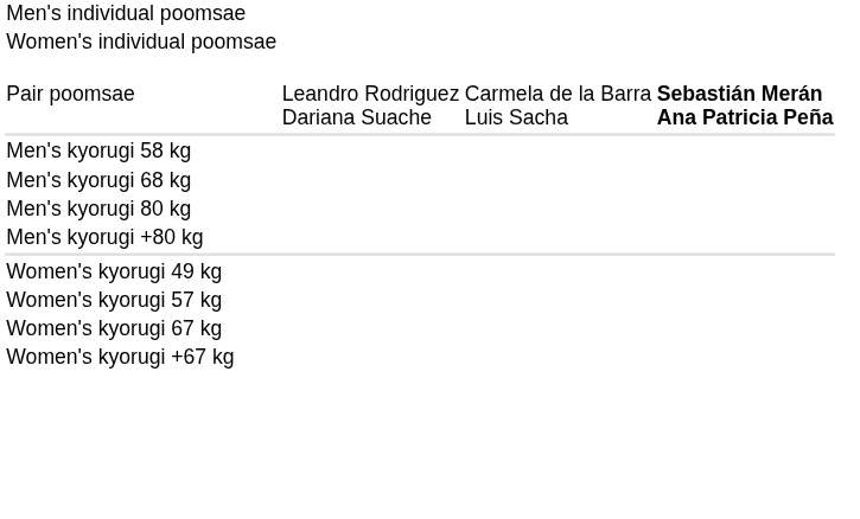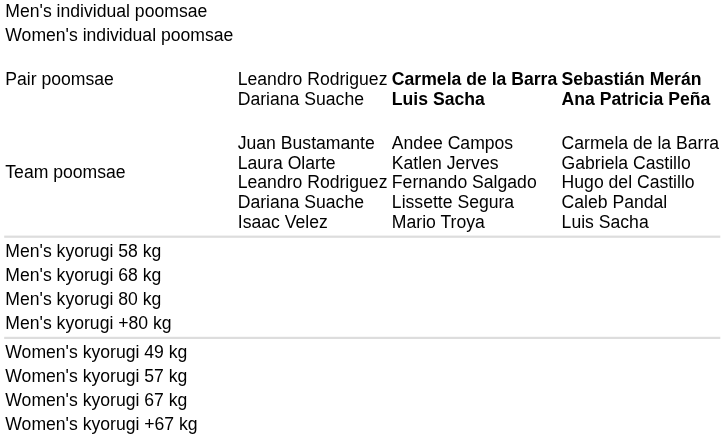Pair poomsae | column 3: normal -> bold
+ row: Team poomsae | Juan Bustamante Laura Olarte Leandro Rodriguez Dariana Suache Isaac Velez | Andee Campos Katlen Jerves Fernando Salgado Lissette Segura Mario Troya | Carmela de la Barra Gabriela Castillo Hugo del Castillo Caleb Pandal Luis Sacha
